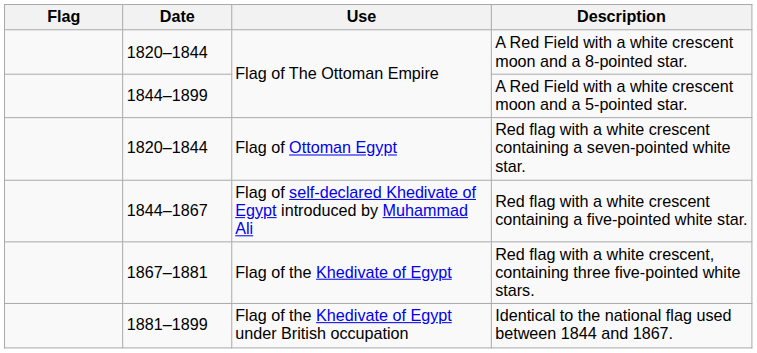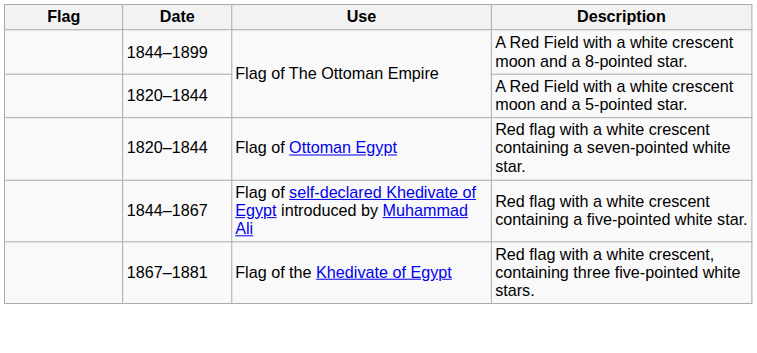A Red Field with a white crescent moon and a 8-pointed star. | Date: 1820–1844 -> 1844–1899
A Red Field with a white crescent moon and a 5-pointed star. | Date: 1844–1899 -> 1820–1844
- row: 1881–1899 | Flag of the Khedivate of Egypt under British occupation | Identical to the national flag used between 1844 and 1867.
